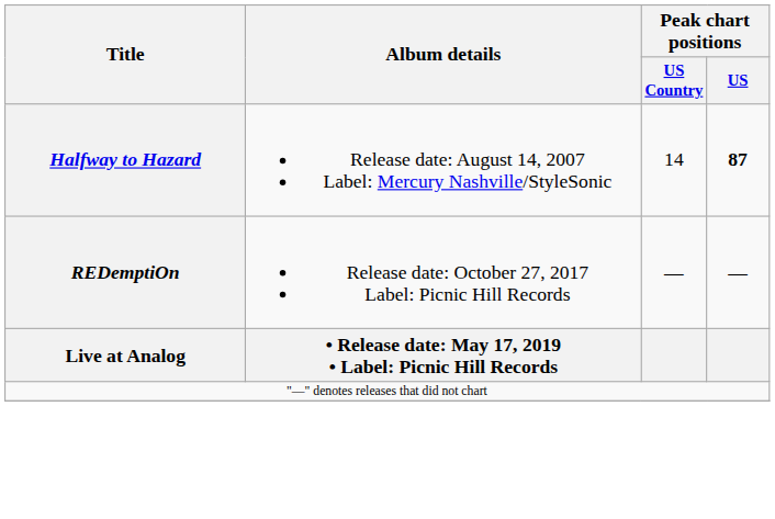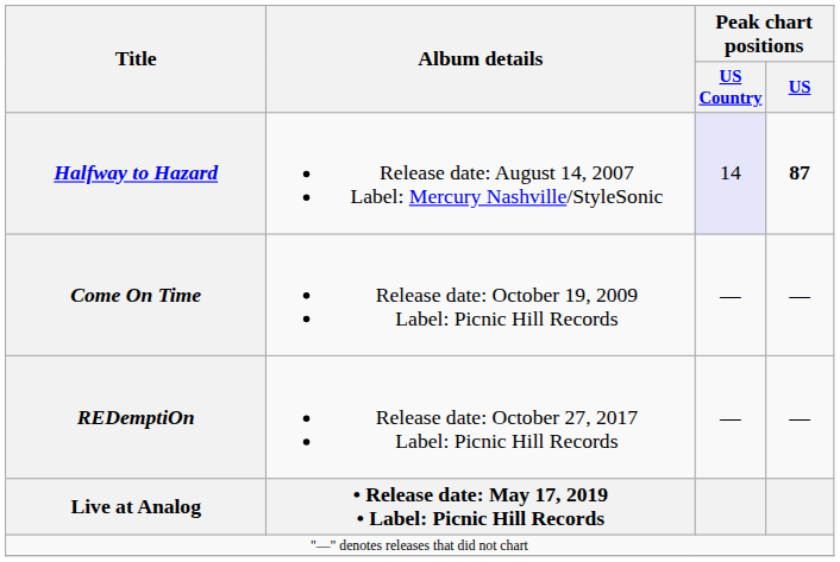Halfway to Hazard | Peak chart positions / US Country: no background -> lavender background
+ row: Come On Time | Release date: October 19, 2009 Label: Picnic Hill Records | — | —
